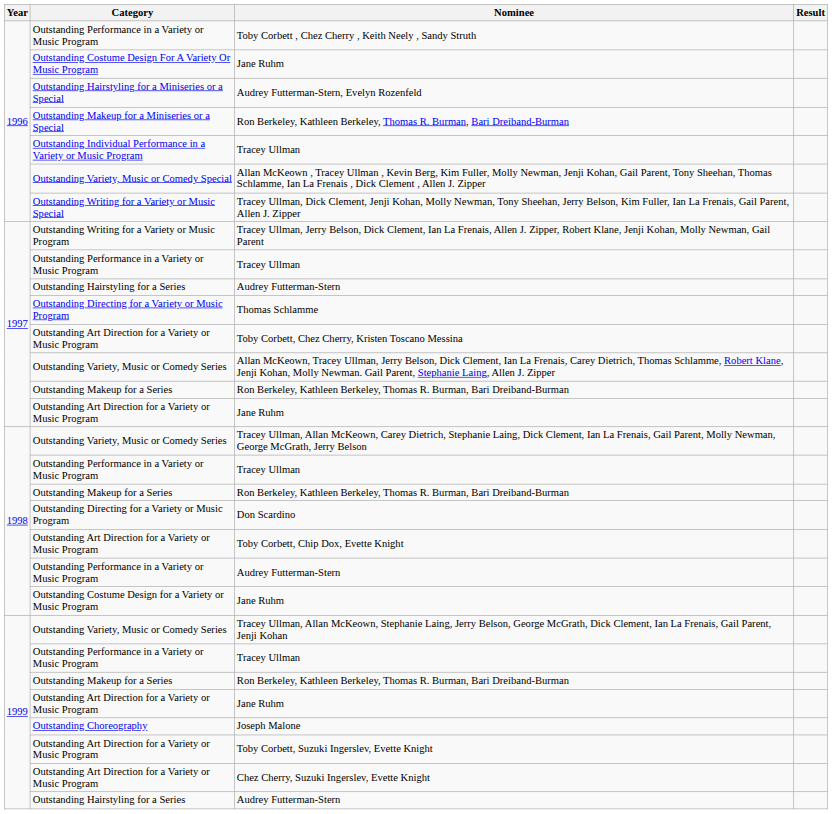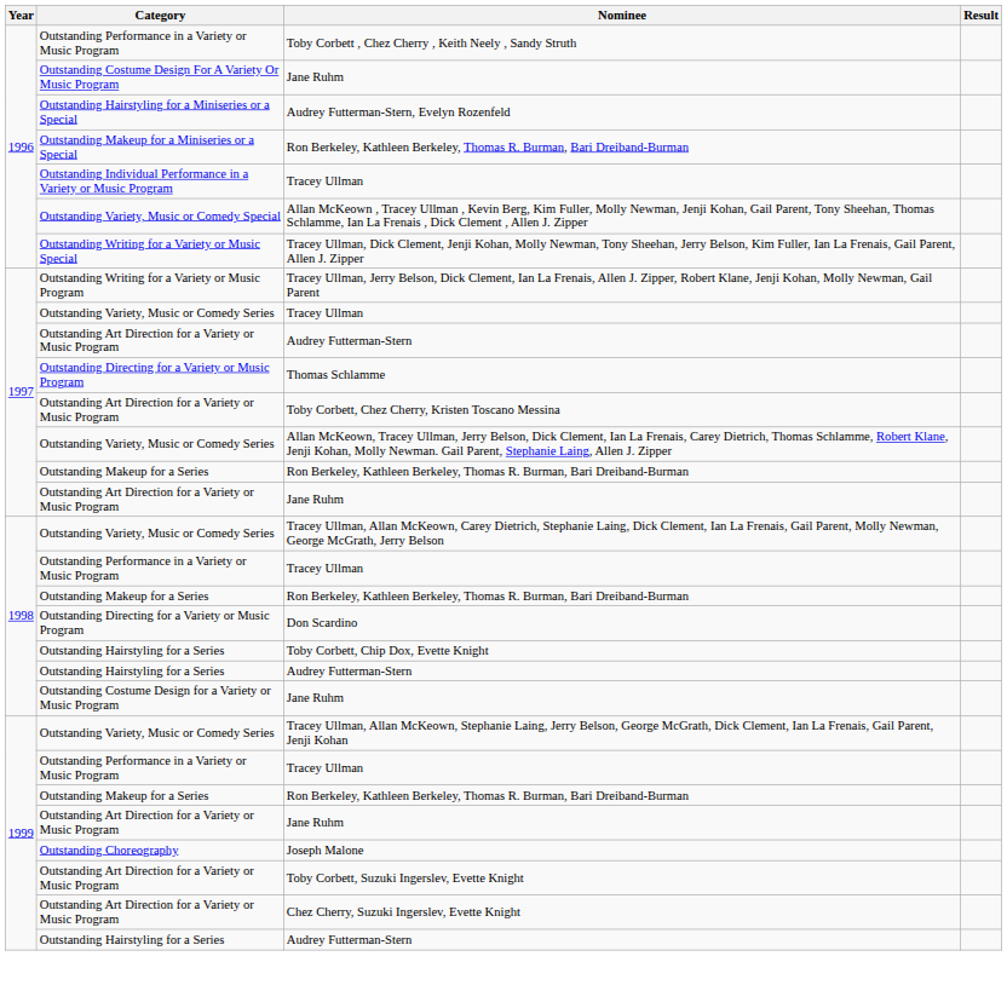1997 / Tracey Ullman | Category: Outstanding Performance in a Variety or Music Program -> Outstanding Variety, Music or Comedy Series
1997 / Audrey Futterman-Stern | Category: Outstanding Hairstyling for a Series -> Outstanding Art Direction for a Variety or Music Program
Toby Corbett, Chip Dox, Evette Knight | Category: Outstanding Art Direction for a Variety or Music Program -> Outstanding Hairstyling for a Series
1998 / Audrey Futterman-Stern | Category: Outstanding Performance in a Variety or Music Program -> Outstanding Hairstyling for a Series
